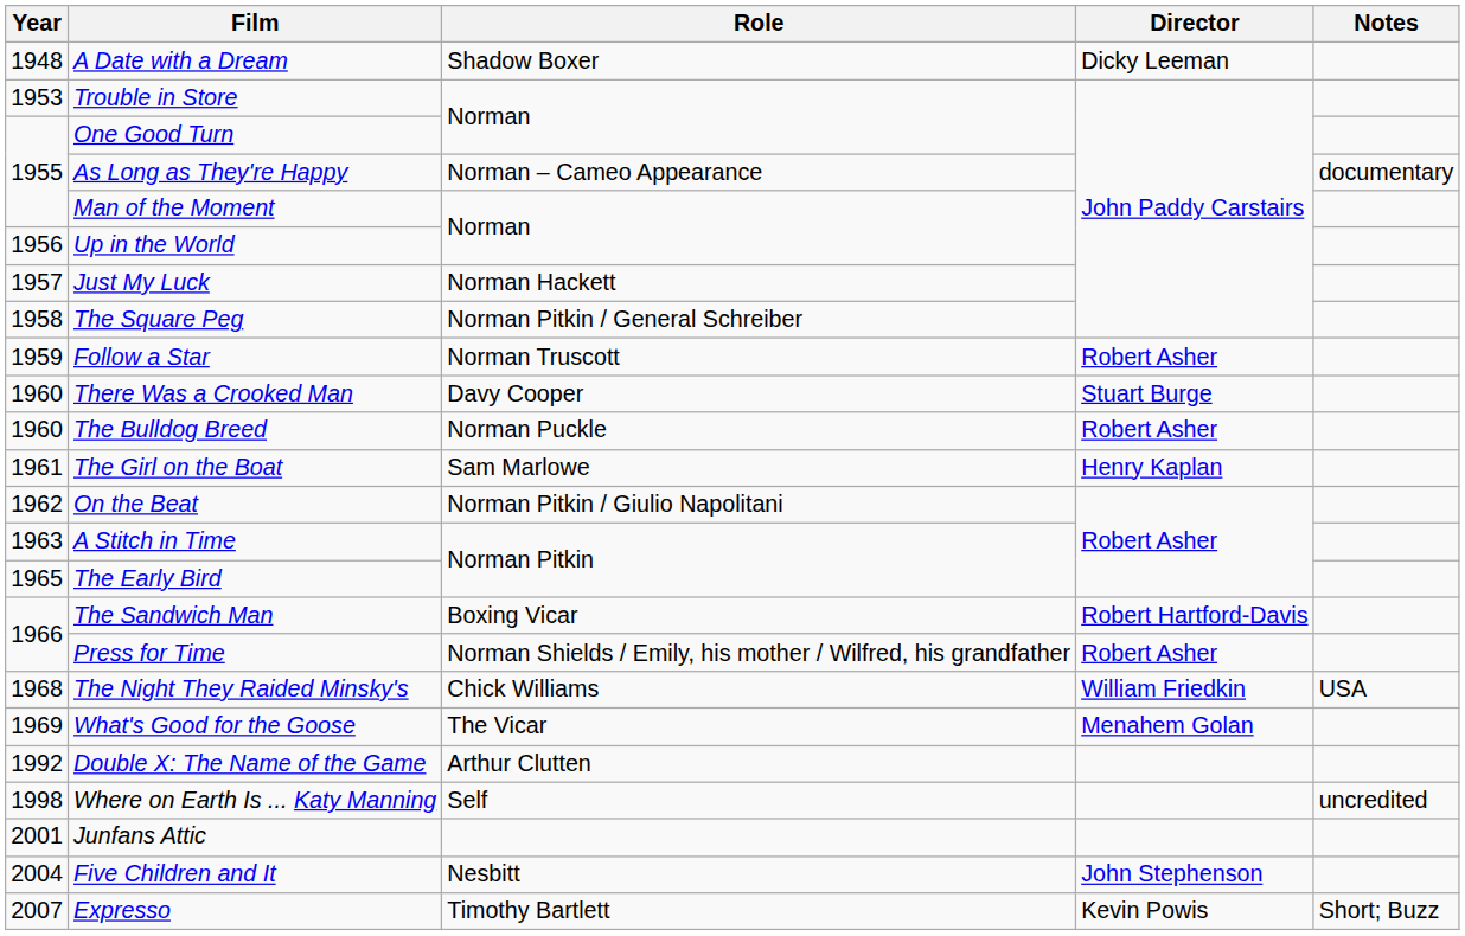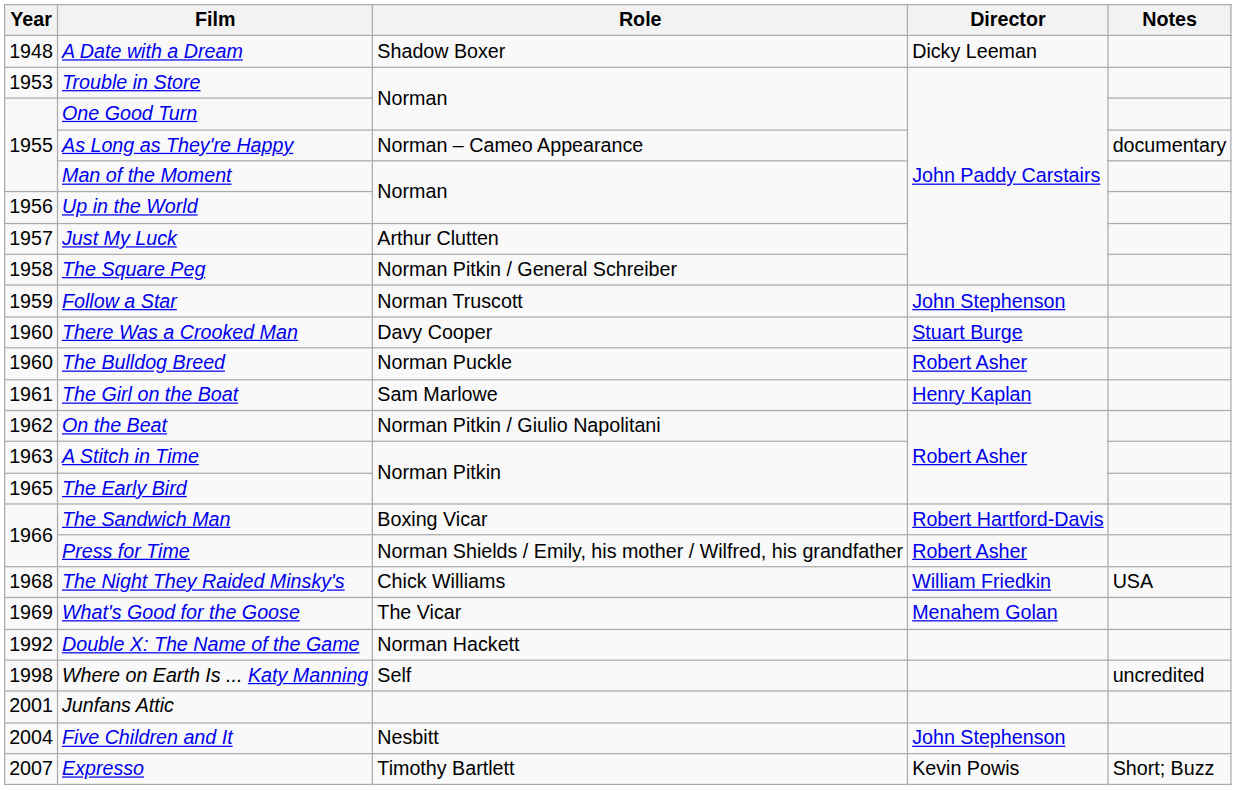Just My Luck | Role: Norman Hackett -> Arthur Clutten
Follow a Star | Director: Robert Asher -> John Stephenson
Double X: The Name of the Game | Role: Arthur Clutten -> Norman Hackett
